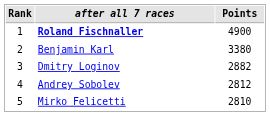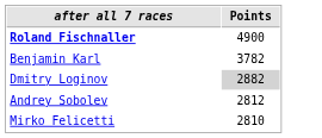- column: Rank | 1 | 2 | 3 | 4 | 5
Benjamin Karl | Points: 3380 -> 3782
Dmitry Loginov | Points: no background -> lightgrey background
